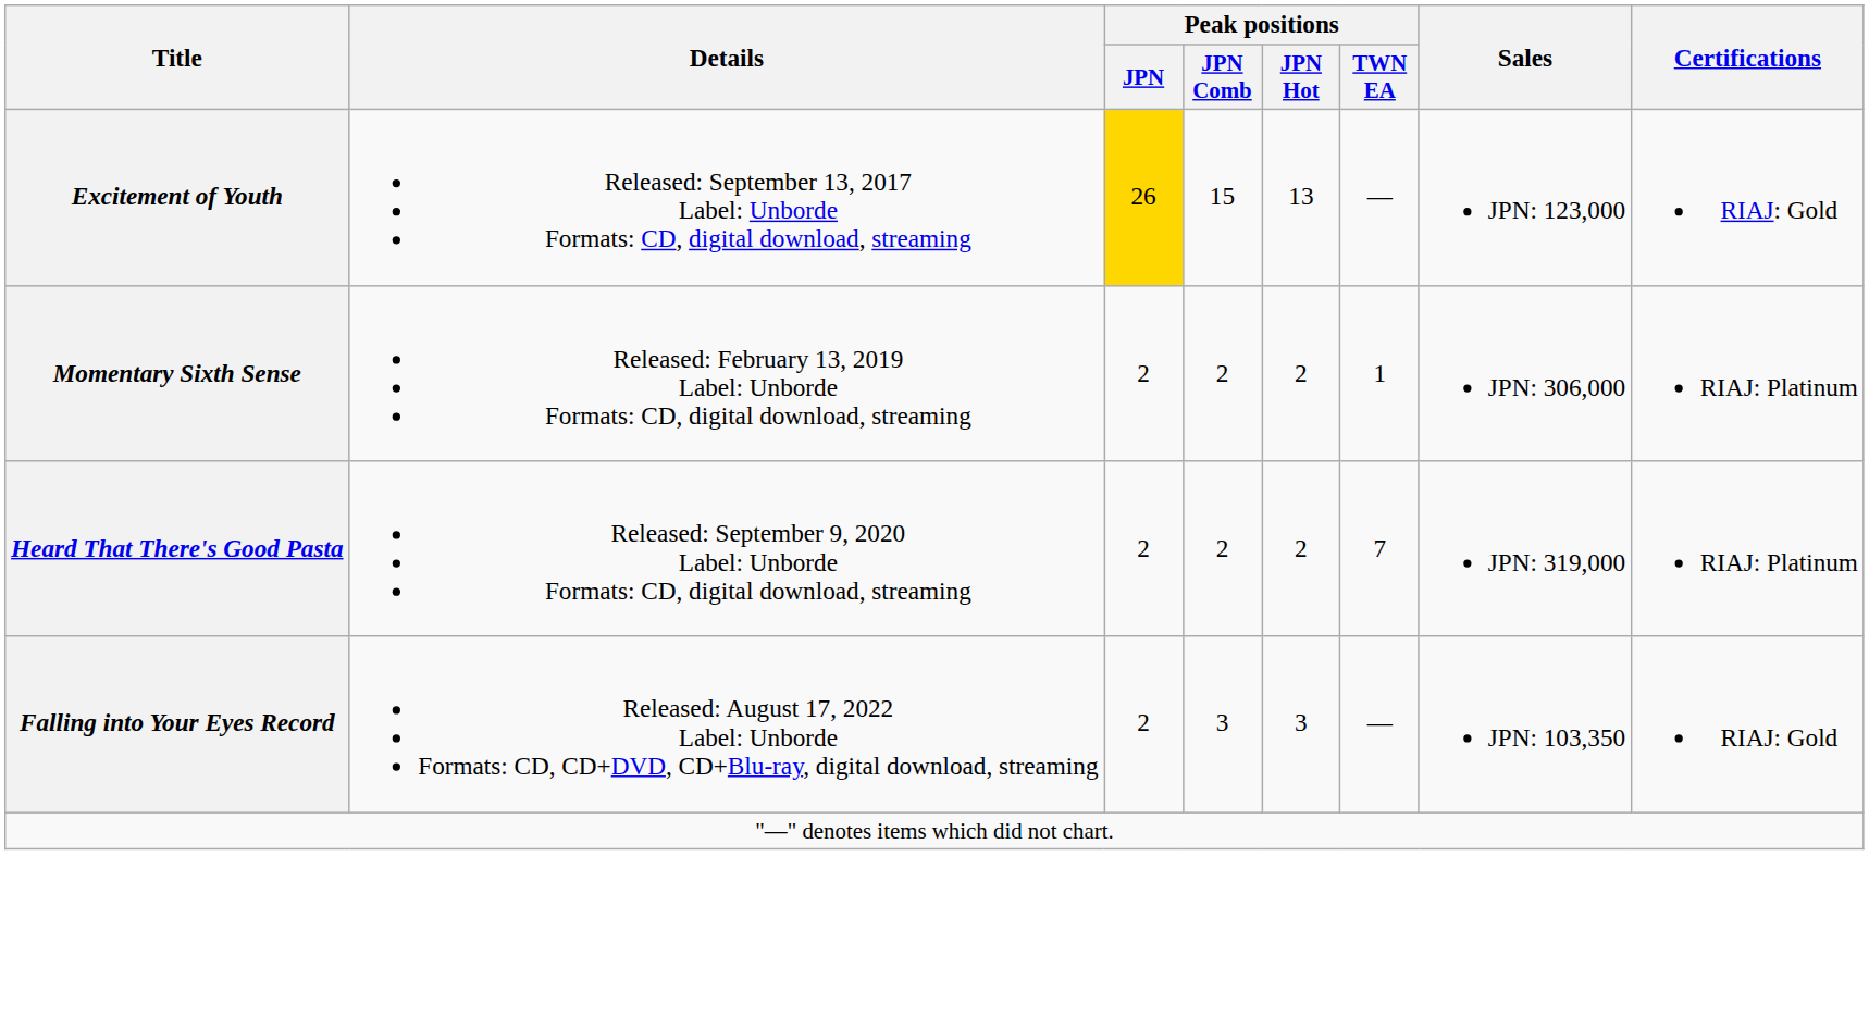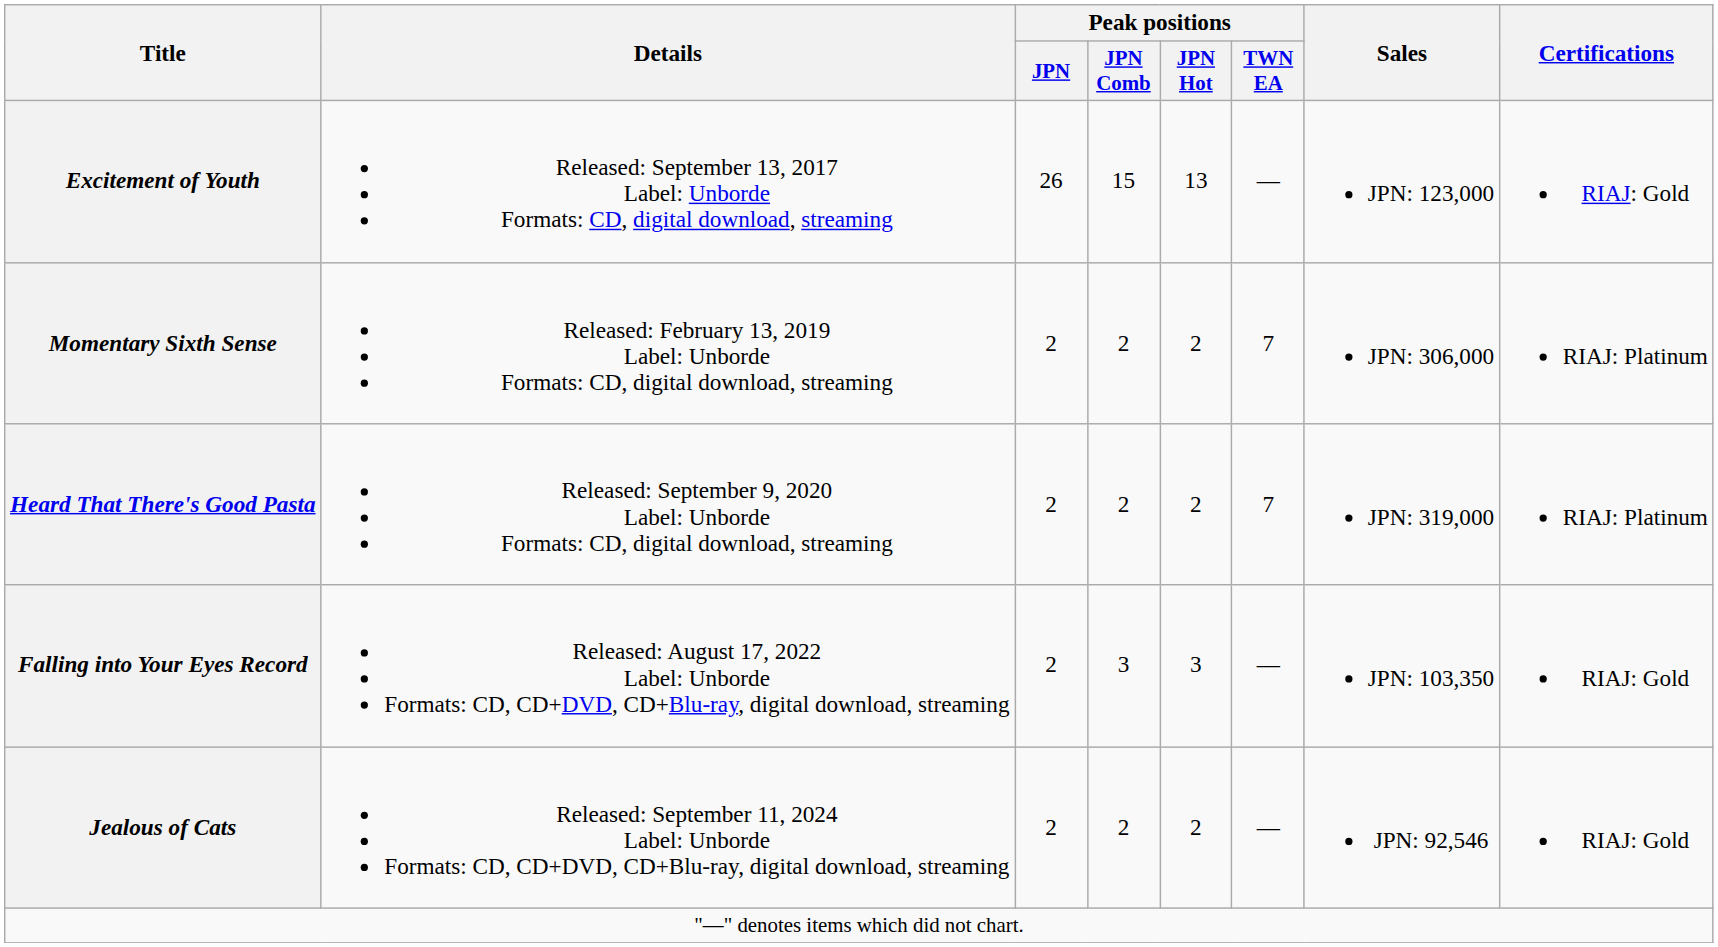Excitement of Youth | Peak positions / JPN: gold background -> no background
Momentary Sixth Sense | Peak positions / TWN EA: 1 -> 7
+ row: Jealous of Cats | Released: September 11, 2024 Label: Unborde Formats: CD, CD+DVD, CD+Blu-ray, digital download, streaming | 2 | 2 | 2 | — | JPN: 92,546 | RIAJ: Gold
